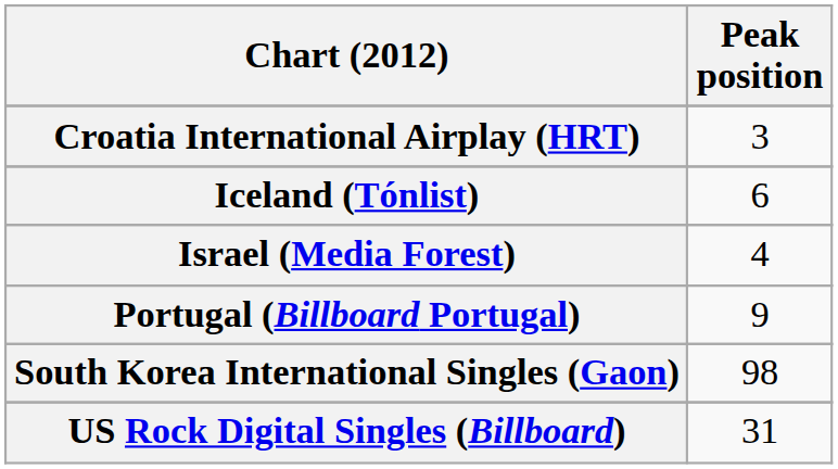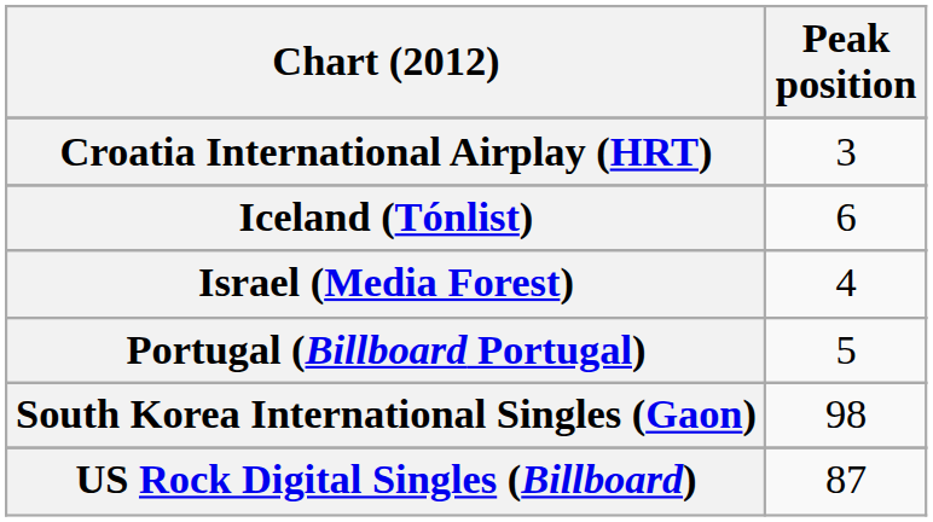Portugal (Billboard Portugal) | Peak position: 9 -> 5
US Rock Digital Singles (Billboard) | Peak position: 31 -> 87
